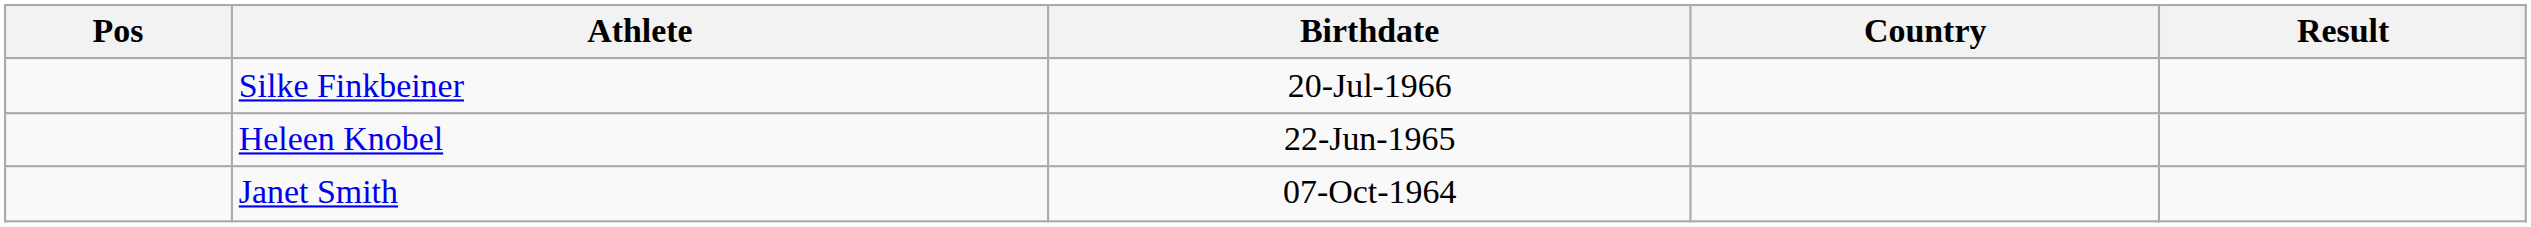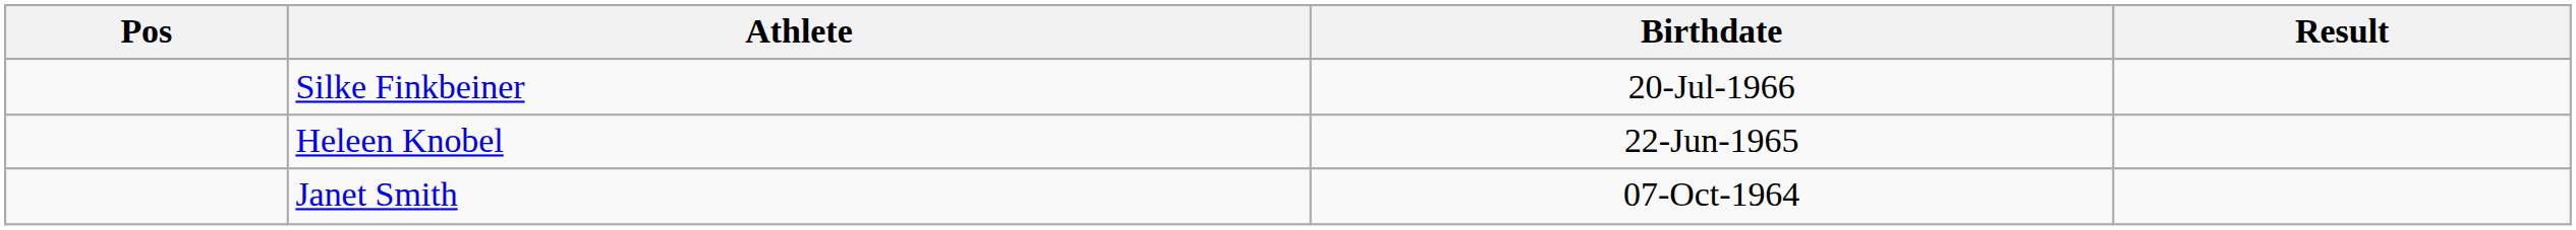- column: Country
